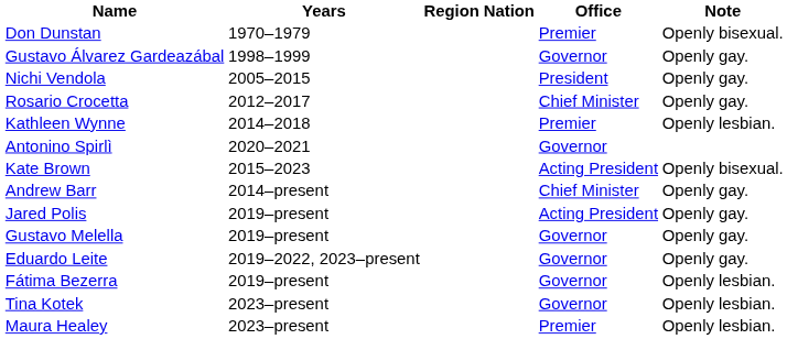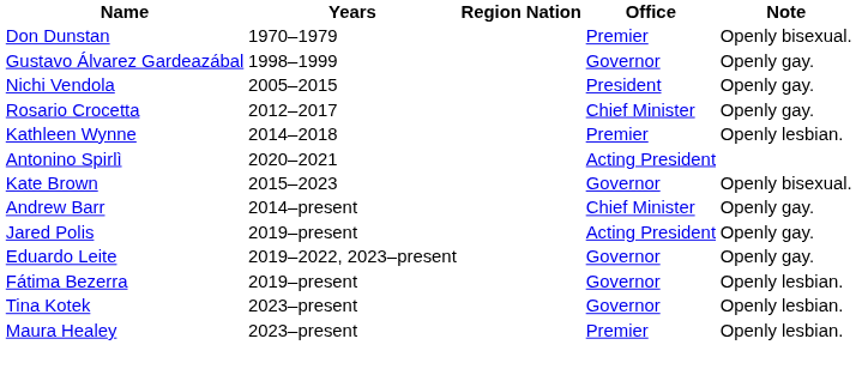Antonino Spirlì | Office: Governor -> Acting President
Kate Brown | Office: Acting President -> Governor
- row: Gustavo Melella | 2019–present | Governor | Openly gay.
